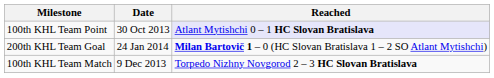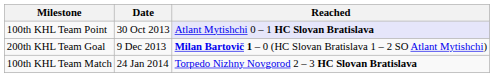200th KHL Team Goal | Date: 24 Jan 2014 -> 9 Dec 2013
100th KHL Team Match | Date: 9 Dec 2013 -> 24 Jan 2014
